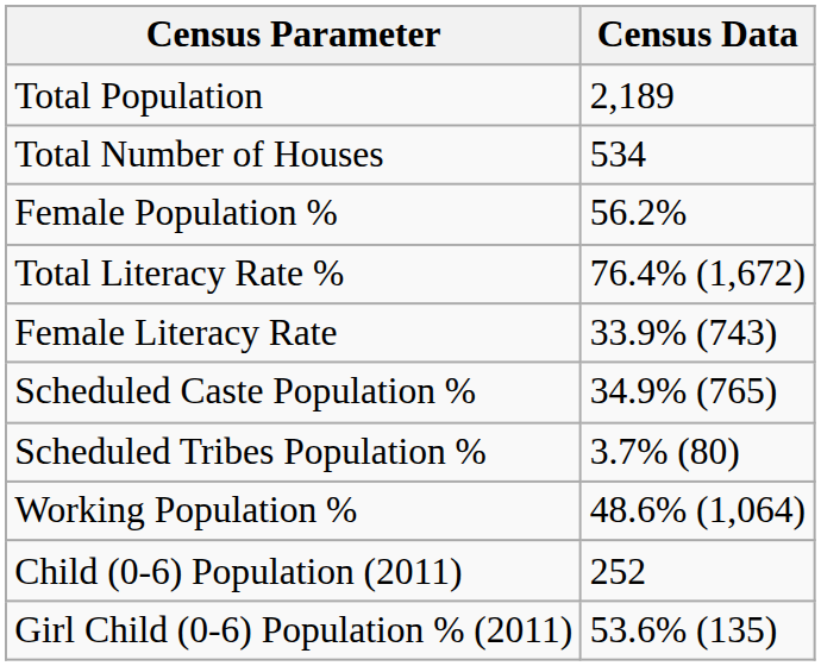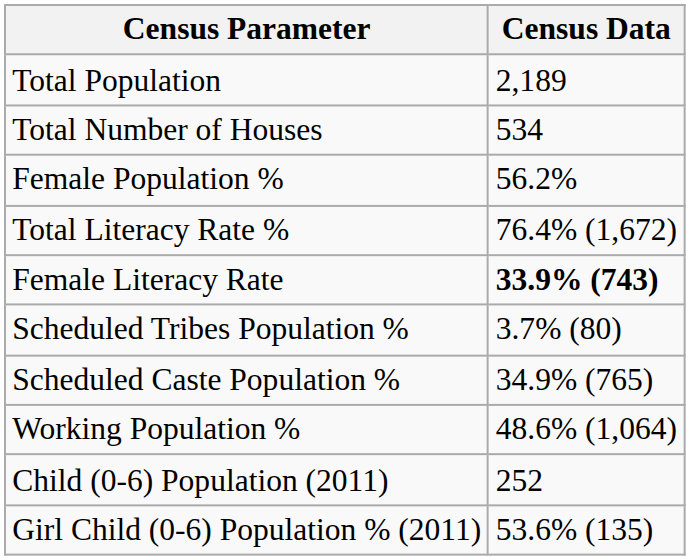Female Literacy Rate | Census Data: normal -> bold
rows swapped: Scheduled Tribes Population % <-> Scheduled Caste Population %
